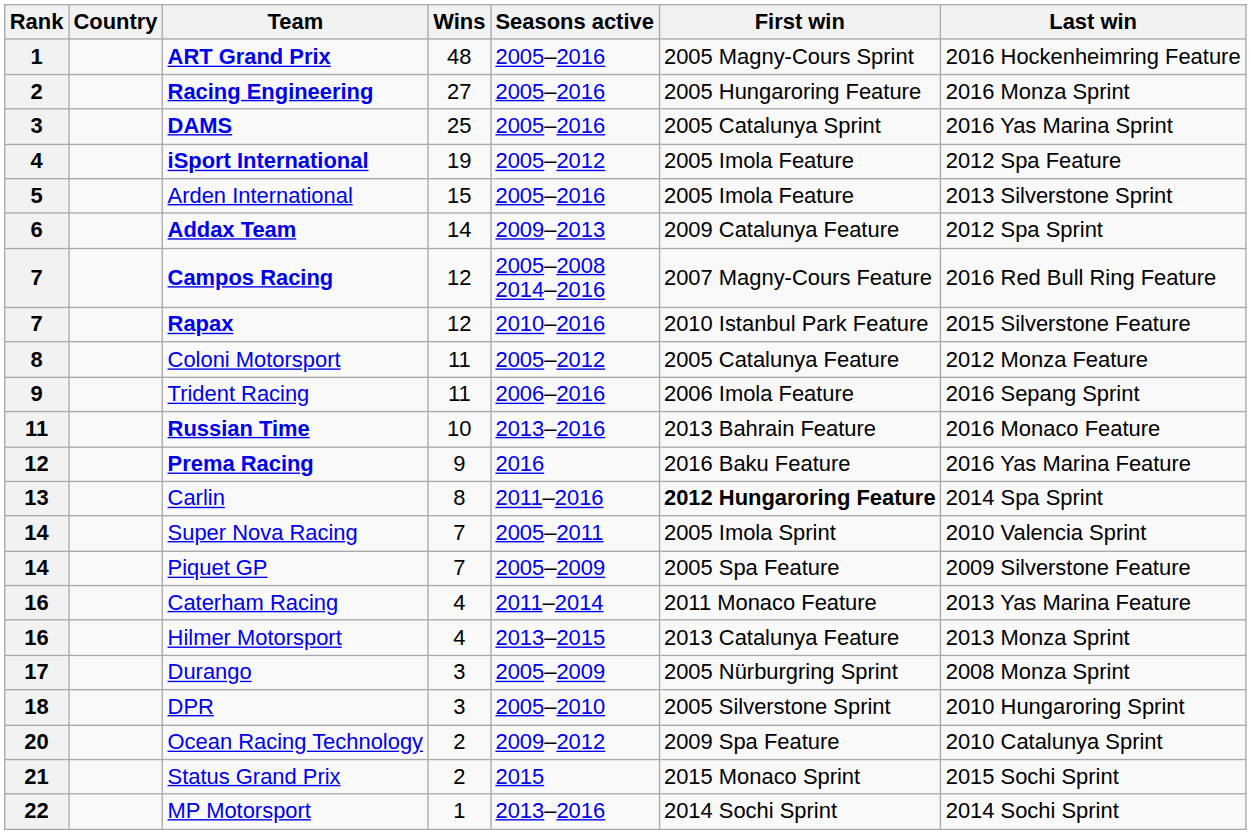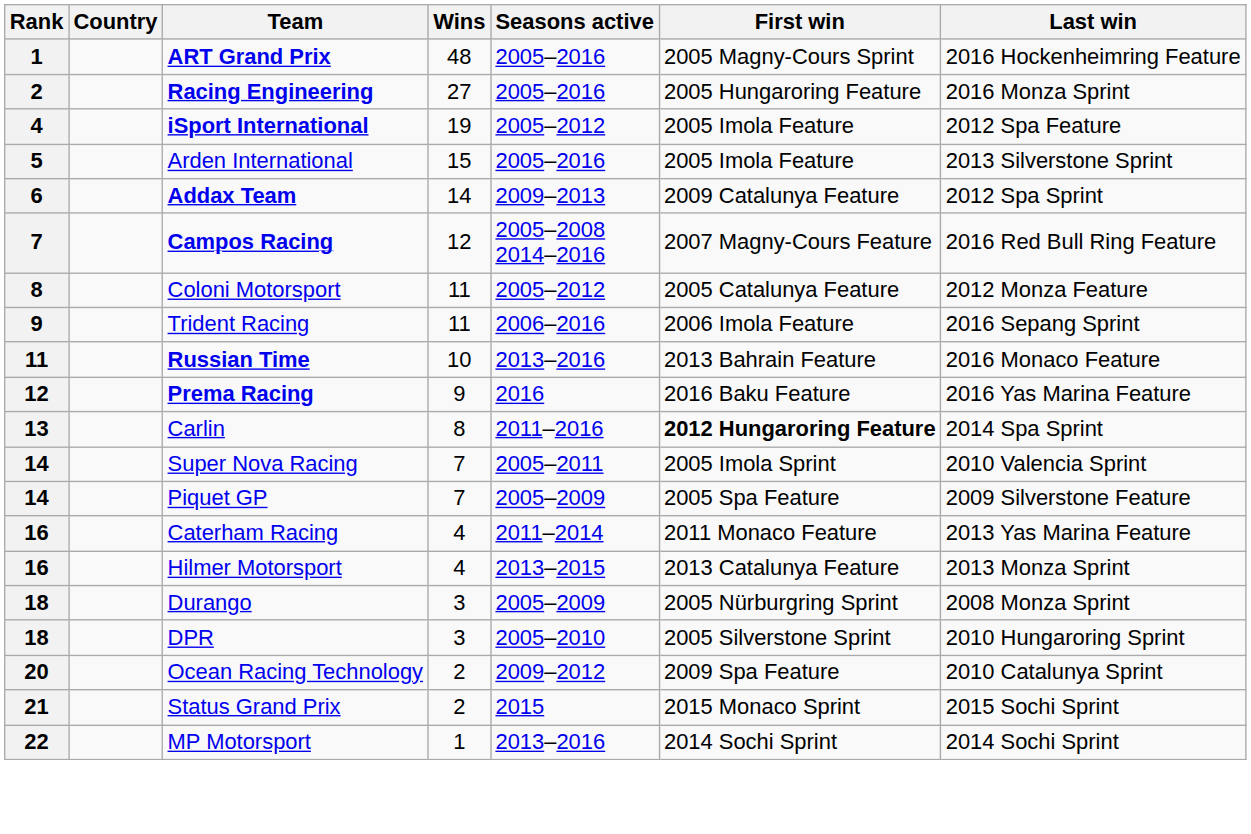- row: 3 | DAMS | 25 | 2005–2016 | 2005 Catalunya Sprint | 2016 Yas Marina Sprint
- row: 7 | Rapax | 12 | 2010–2016 | 2010 Istanbul Park Feature | 2015 Silverstone Feature
Durango | Rank: 17 -> 18
